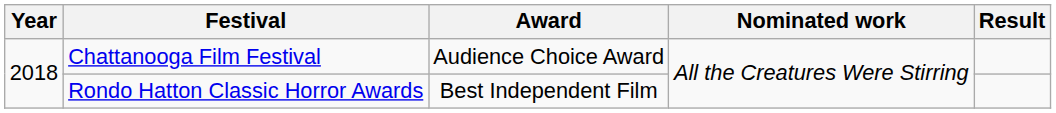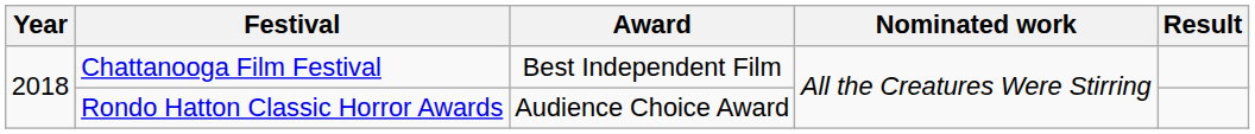Chattanooga Film Festival | Award: Audience Choice Award -> Best Independent Film
Rondo Hatton Classic Horror Awards | Award: Best Independent Film -> Audience Choice Award
